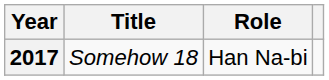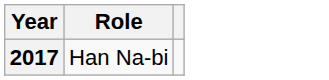- column: Title | Somehow 18
